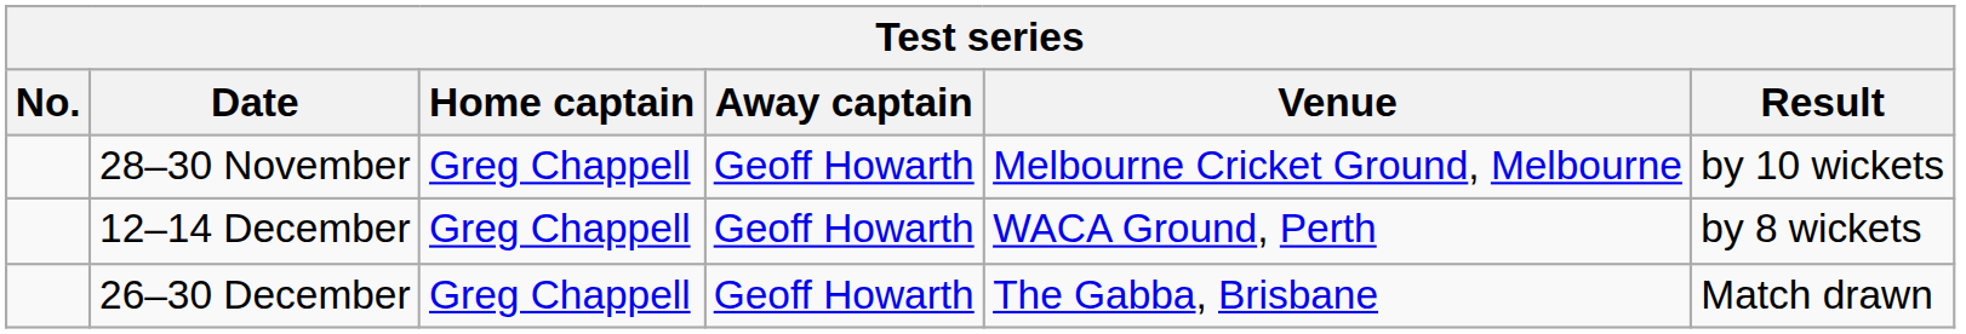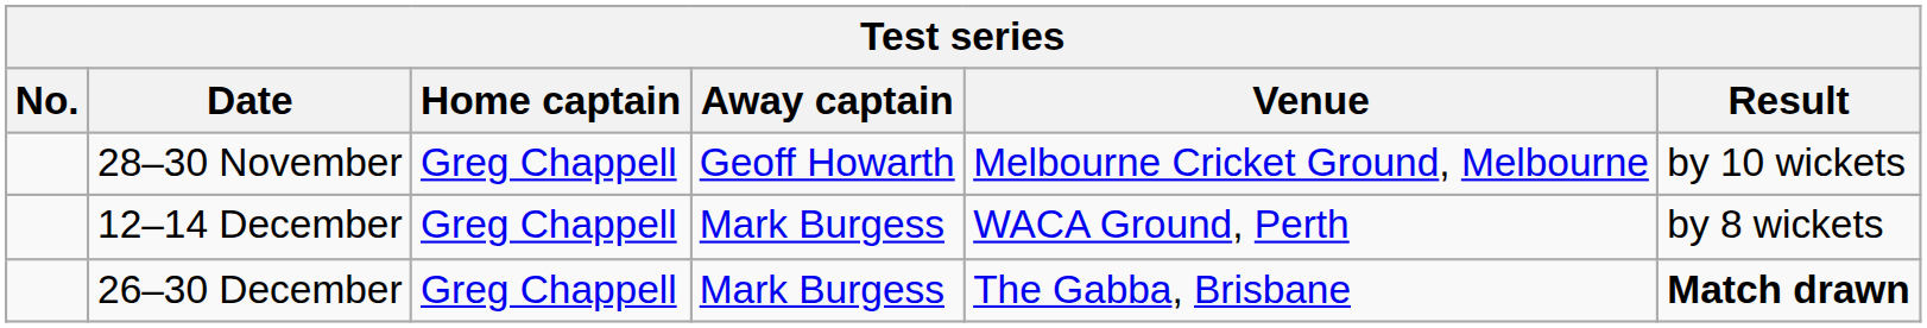12–14 December | Away captain: Geoff Howarth -> Mark Burgess
26–30 December | Away captain: Geoff Howarth -> Mark Burgess
26–30 December | Result: normal -> bold
